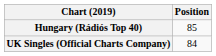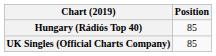UK Singles (Official Charts Company) | Position: 84 -> 85
